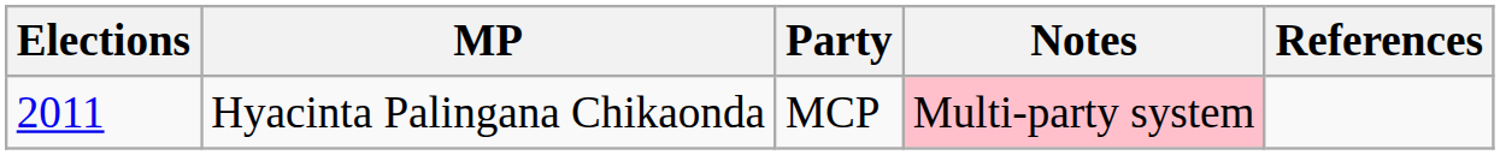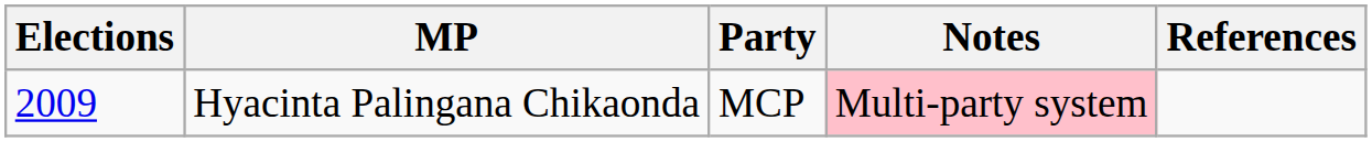Hyacinta Palingana Chikaonda | Elections: 2011 -> 2009
